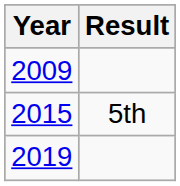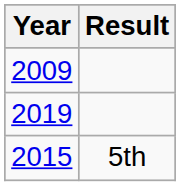rows swapped: 2015 <-> 2019
